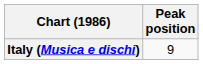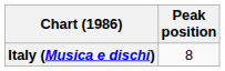Italy (Musica e dischi) | Peak position: 9 -> 8
